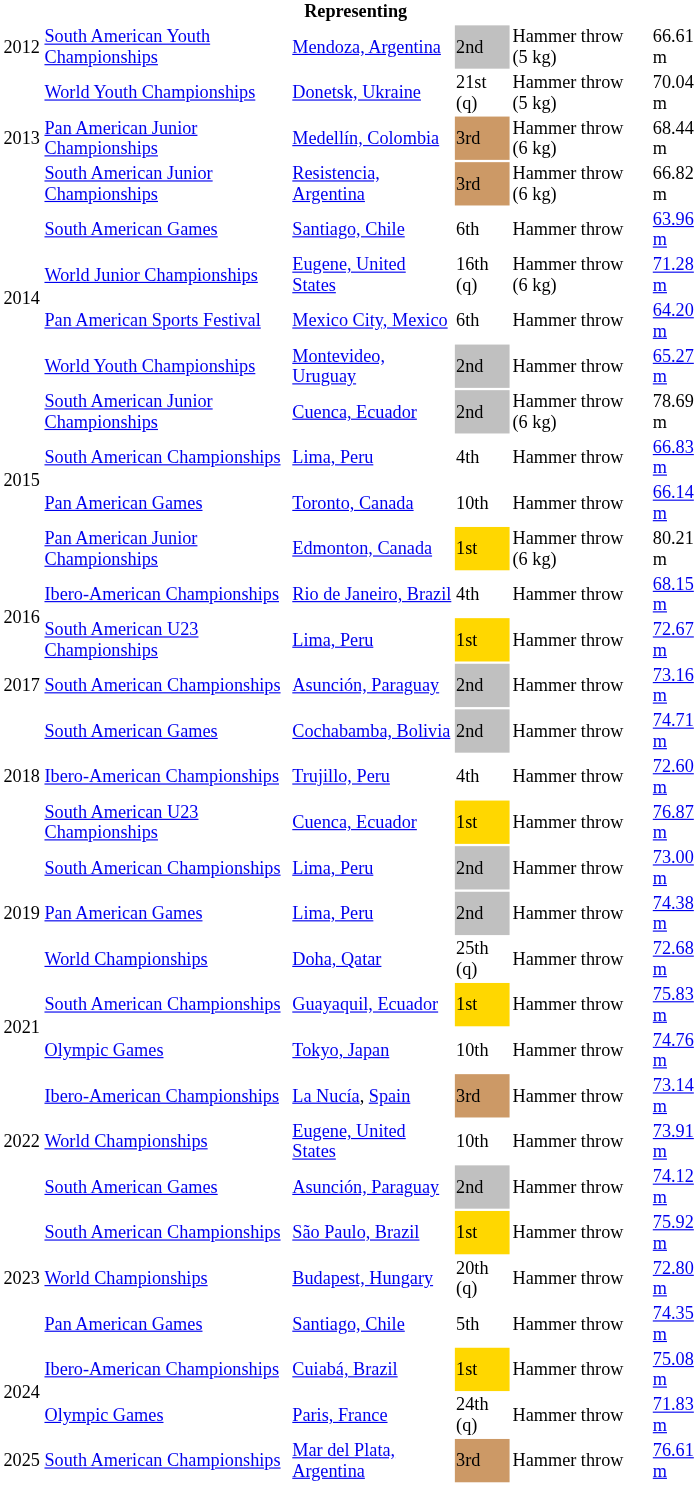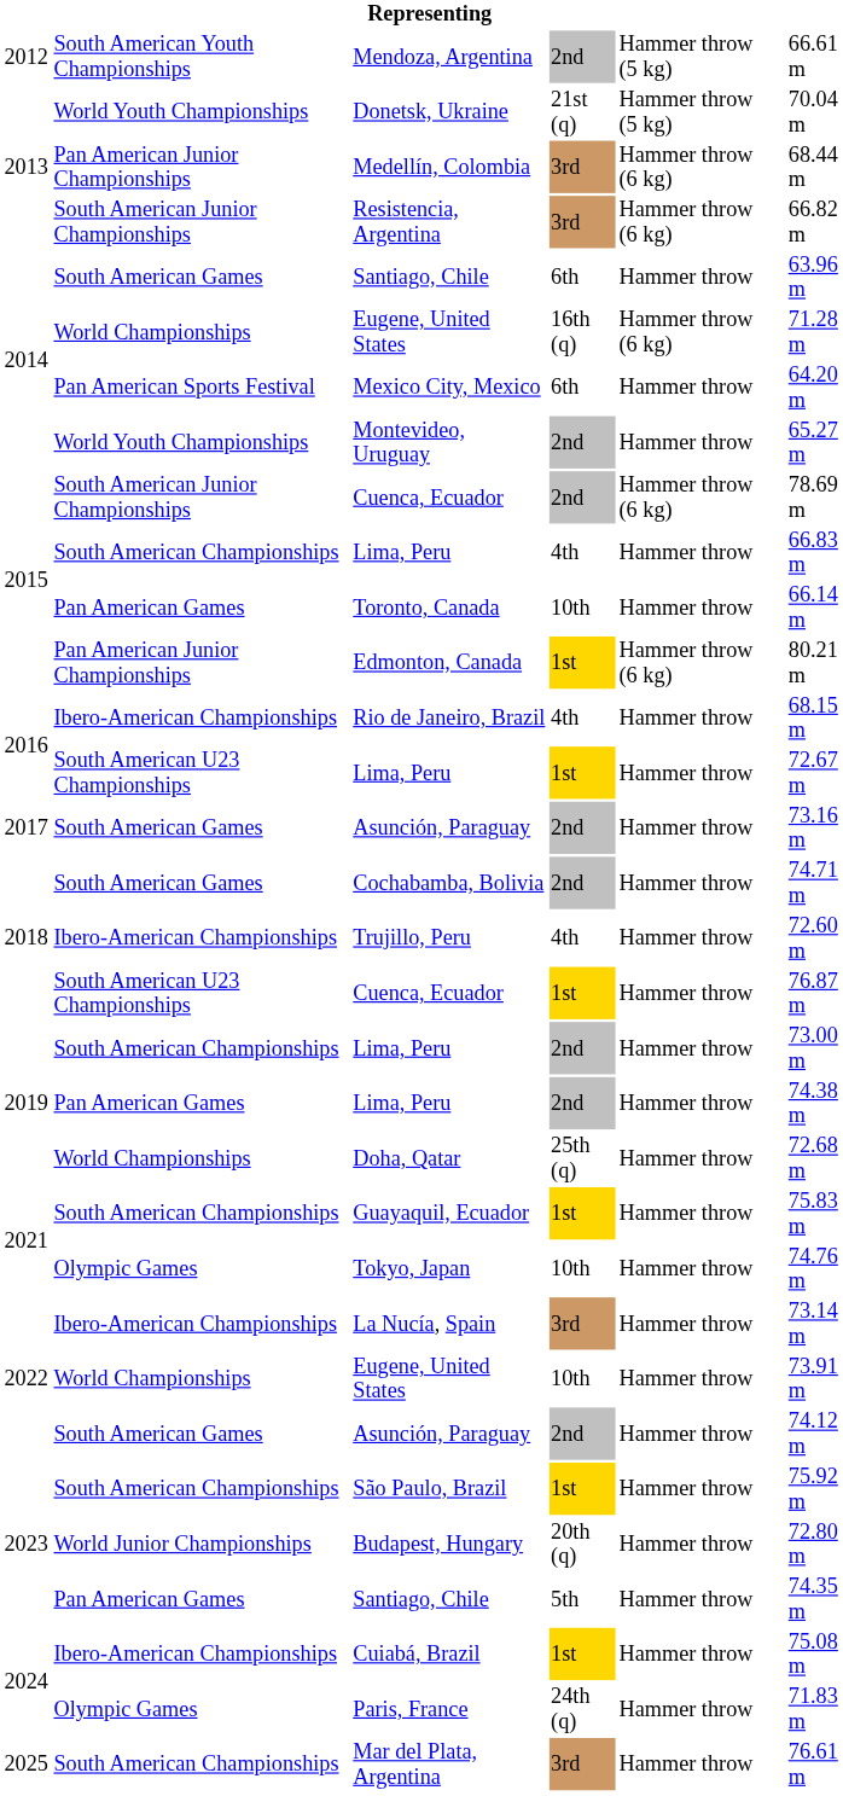2014 / Eugene, United States | column 2: World Junior Championships -> World Championships
2017 / Asunción, Paraguay | column 2: South American Championships -> South American Games
Budapest, Hungary | column 2: World Championships -> World Junior Championships
